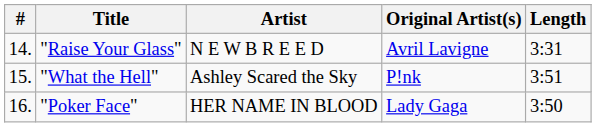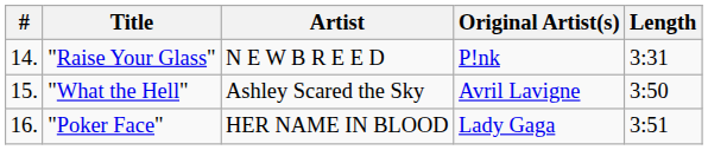"Raise Your Glass" | Original Artist(s): Avril Lavigne -> P!nk
"What the Hell" | Original Artist(s): P!nk -> Avril Lavigne
"What the Hell" | Length: 3:51 -> 3:50
"Poker Face" | Length: 3:50 -> 3:51
